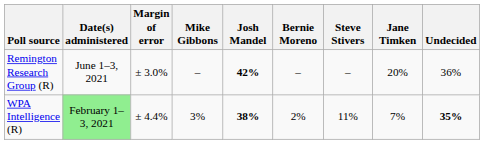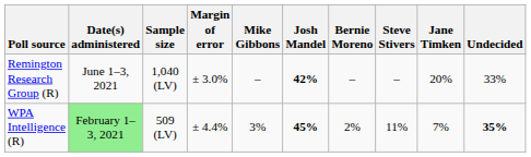+ column: Sample size | 1,040 (LV) | 509 (LV)
Remington Research Group (R) | Undecided: 36% -> 33%
WPA Intelligence (R) | Josh Mandel: 38% -> 45%
